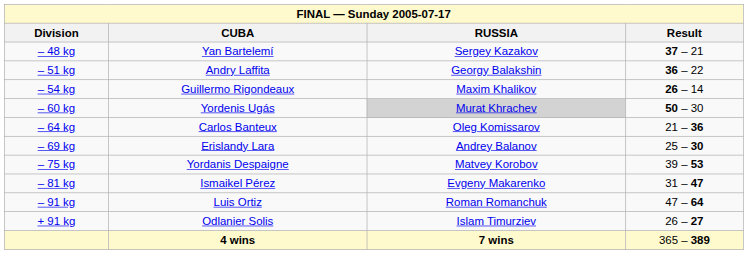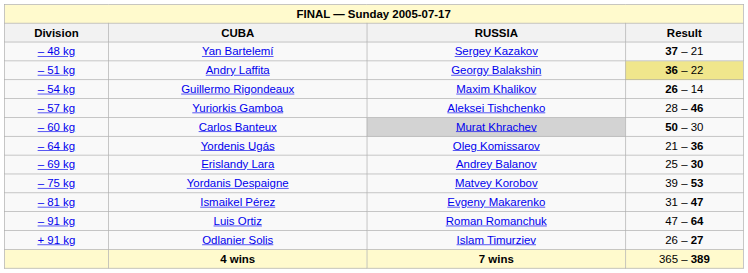– 51 kg | Result: no background -> khaki background
+ row: – 57 kg | Yuriorkis Gamboa | Aleksei Tishchenko | 28 – 46
– 60 kg | CUBA: Yordenis Ugás -> Carlos Banteux
– 64 kg | CUBA: Carlos Banteux -> Yordenis Ugás
